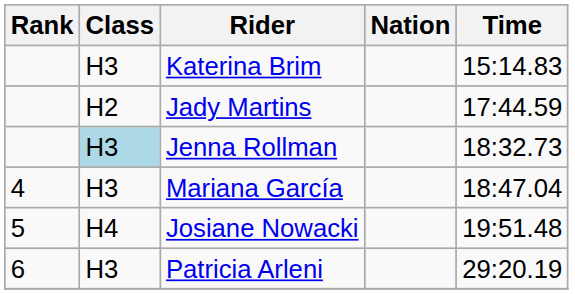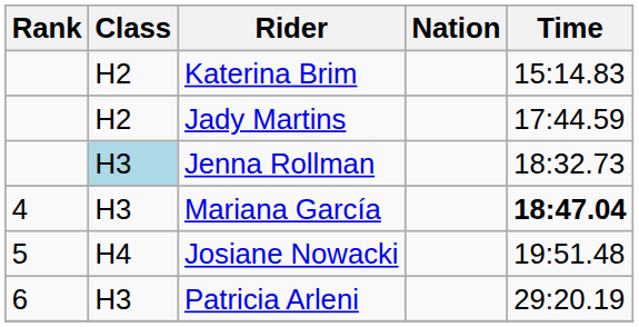Katerina Brim | Class: H3 -> H2
Mariana García | Time: normal -> bold
